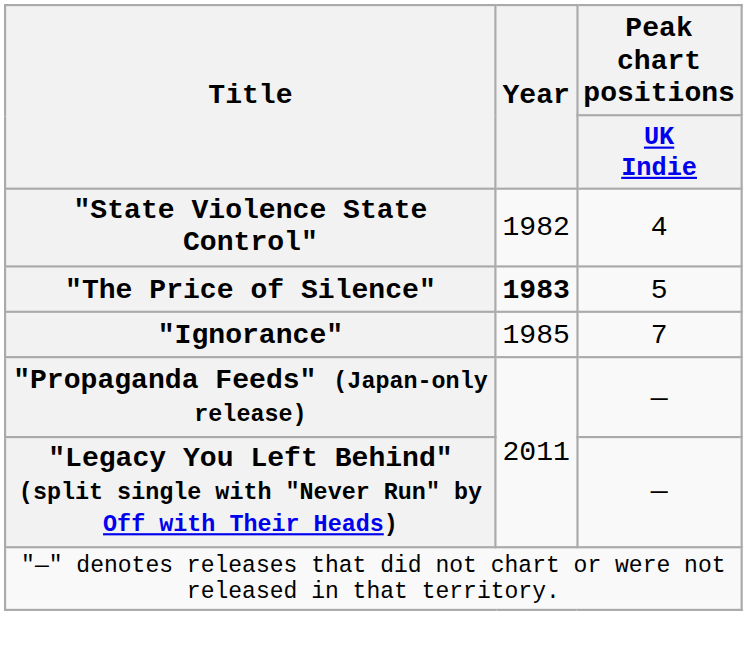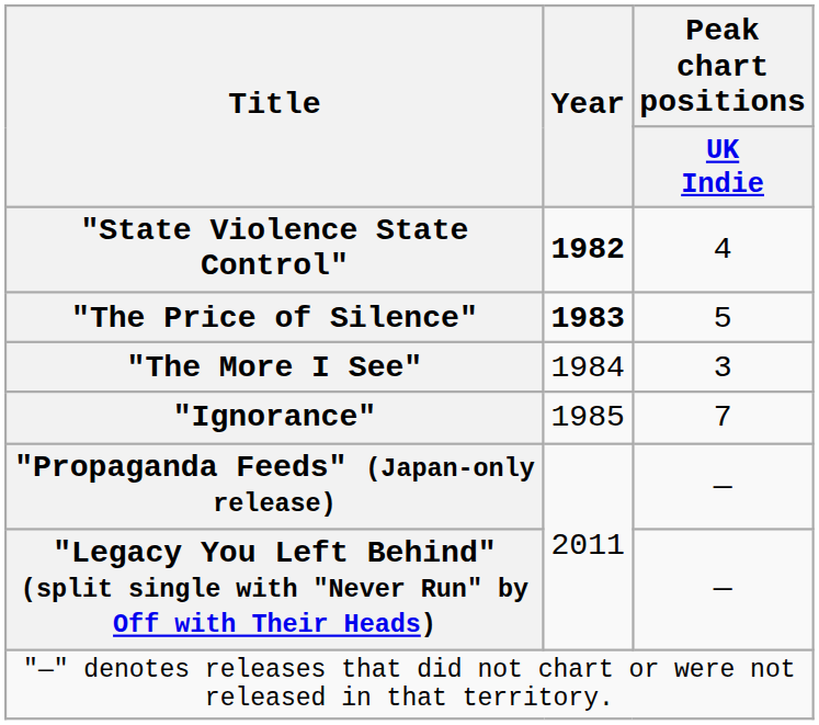"State Violence State Control" | Year: normal -> bold
+ row: "The More I See" | 1984 | 3
